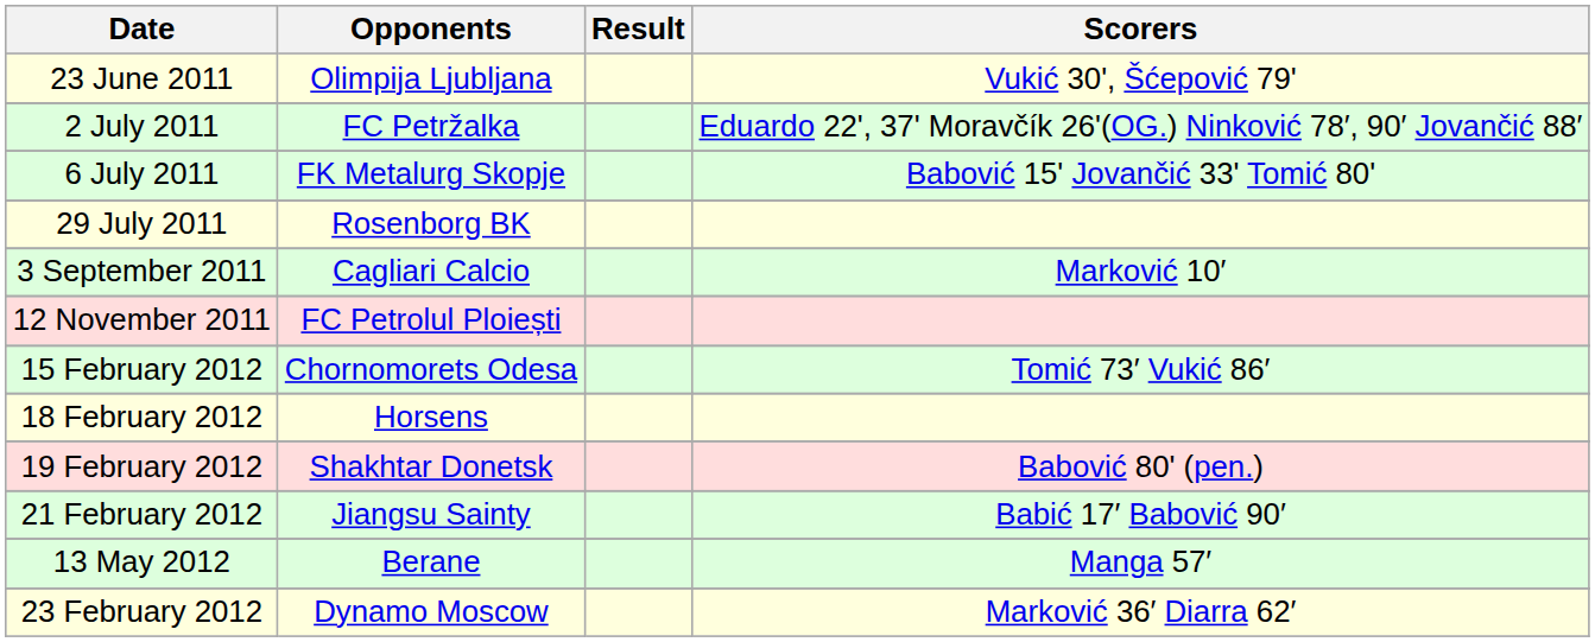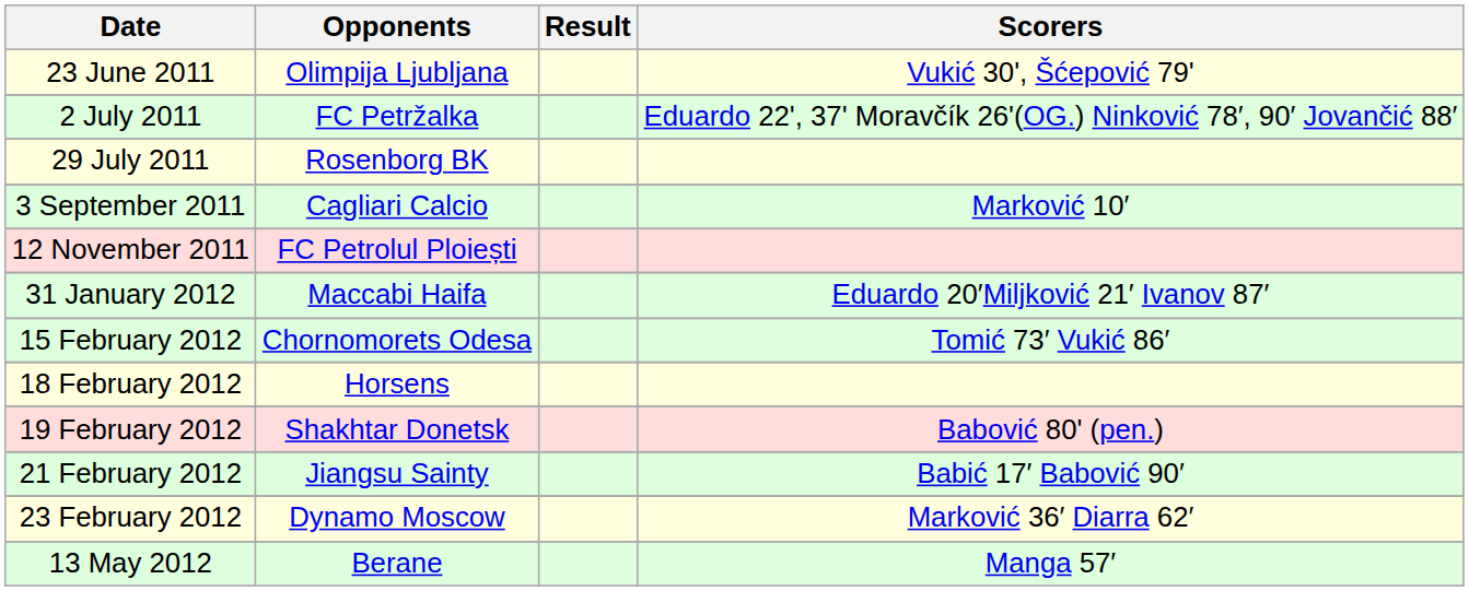- row: 6 July 2011 | FK Metalurg Skopje | Babović 15' Jovančić 33' Tomić 80'
+ row: 31 January 2012 | Maccabi Haifa | Eduardo 20′Miljković 21′ Ivanov 87′
rows swapped: 23 February 2012 <-> 13 May 2012
